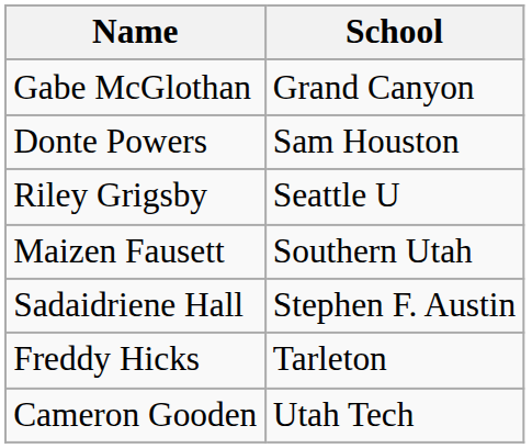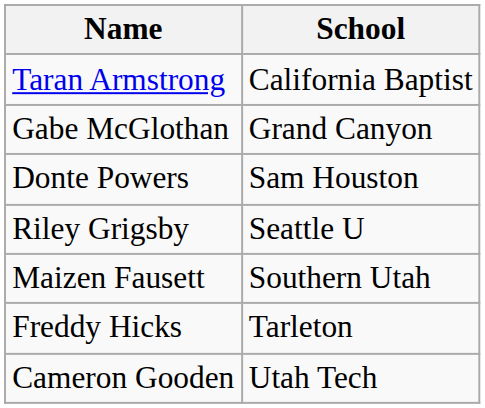+ row: Taran Armstrong | California Baptist
- row: Sadaidriene Hall | Stephen F. Austin
